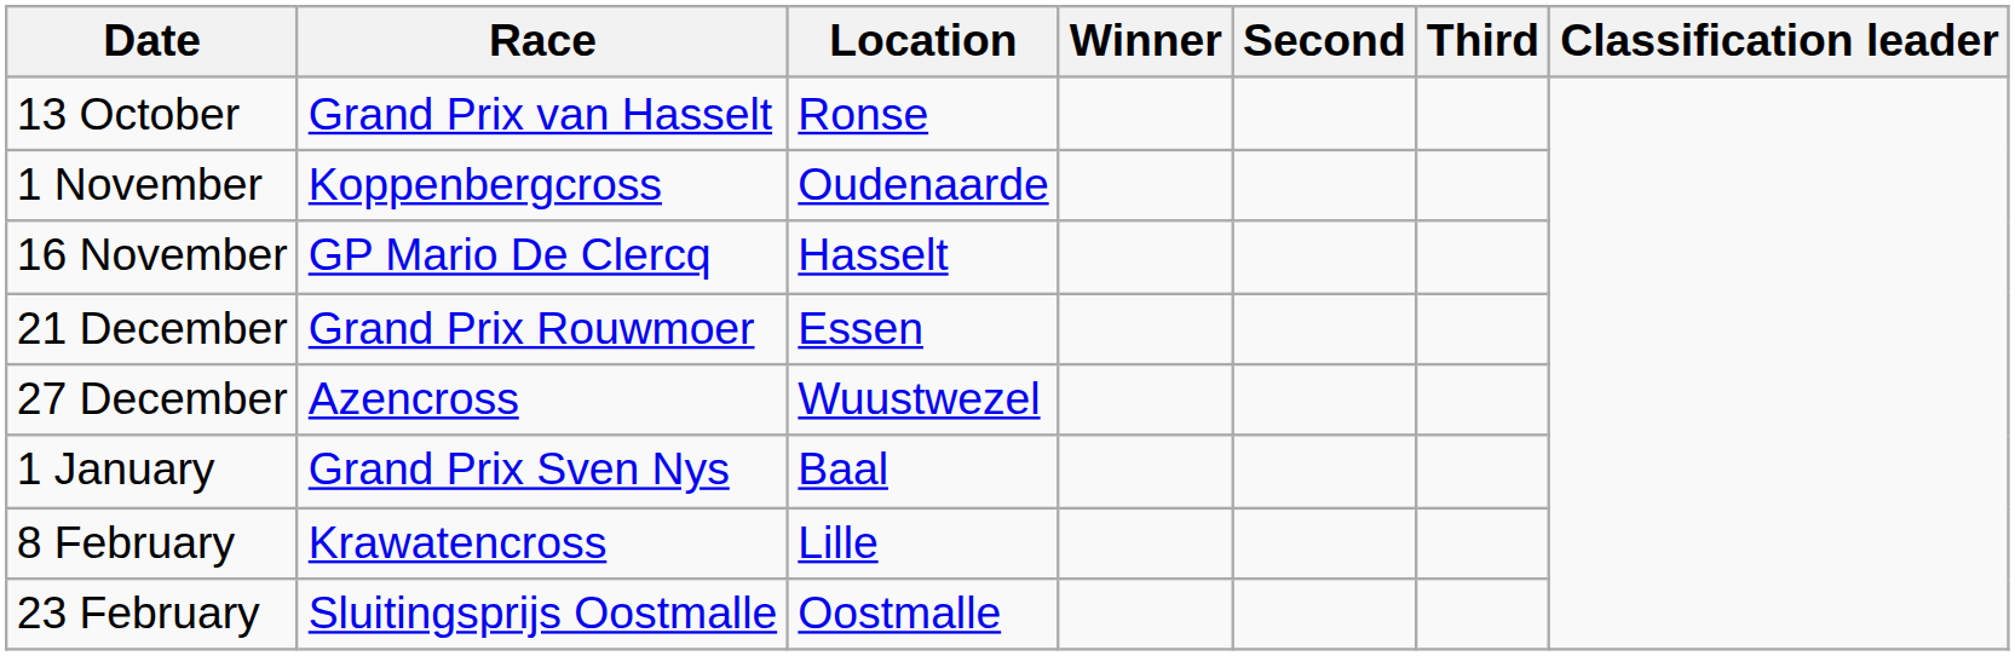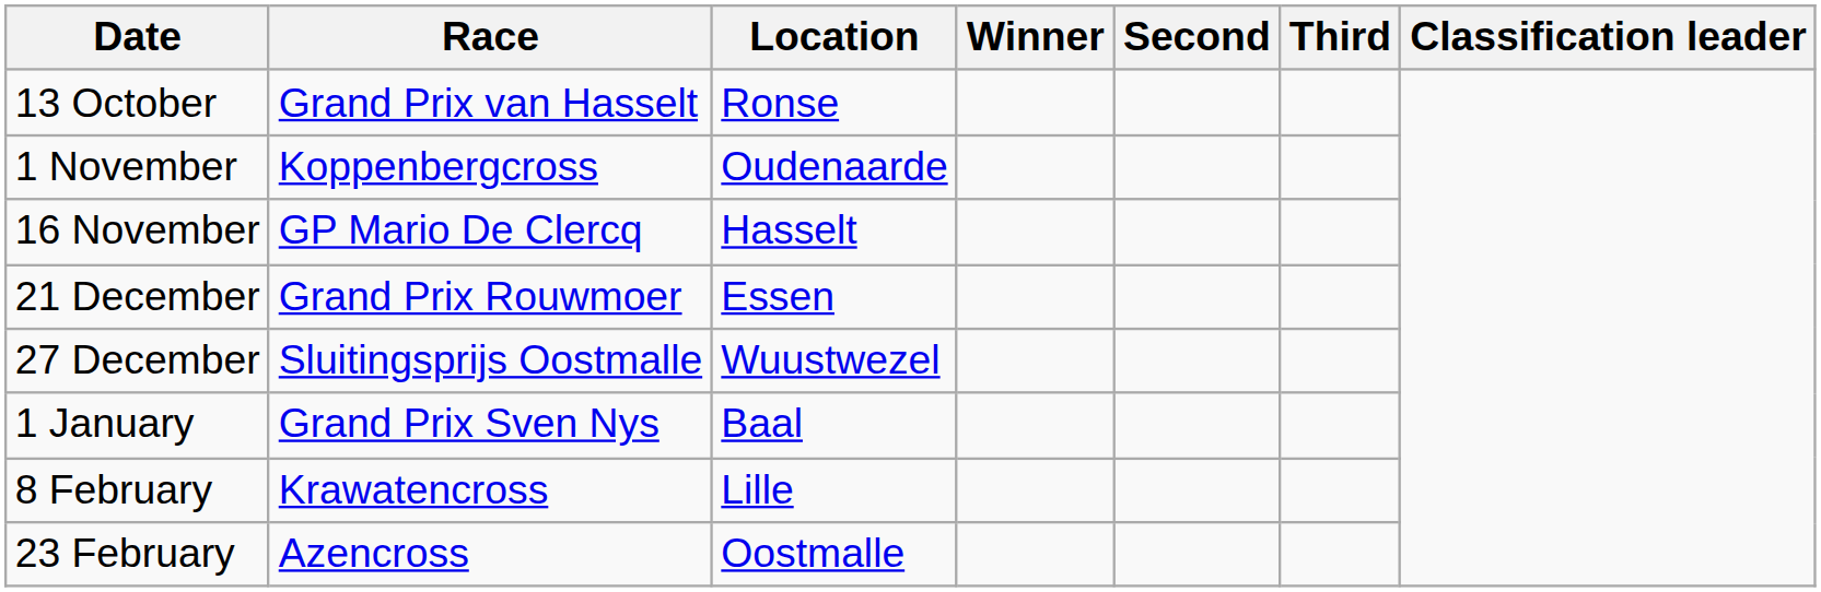27 December | Race: Azencross -> Sluitingsprijs Oostmalle
23 February | Race: Sluitingsprijs Oostmalle -> Azencross
